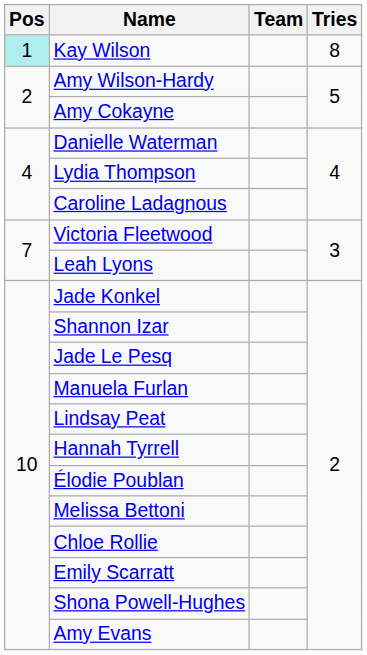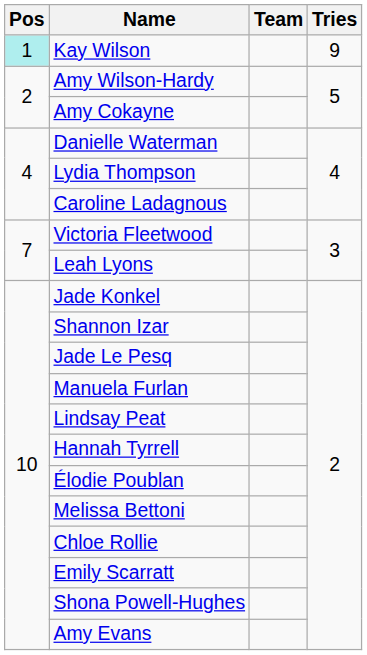Kay Wilson | Tries: 8 -> 9
